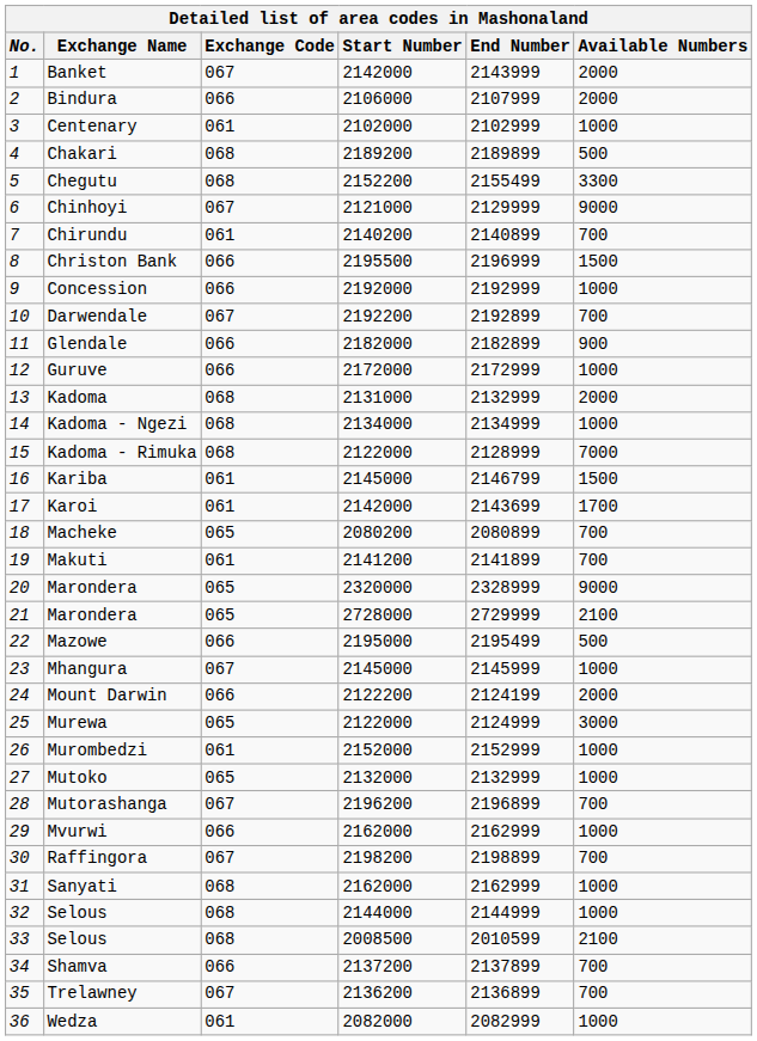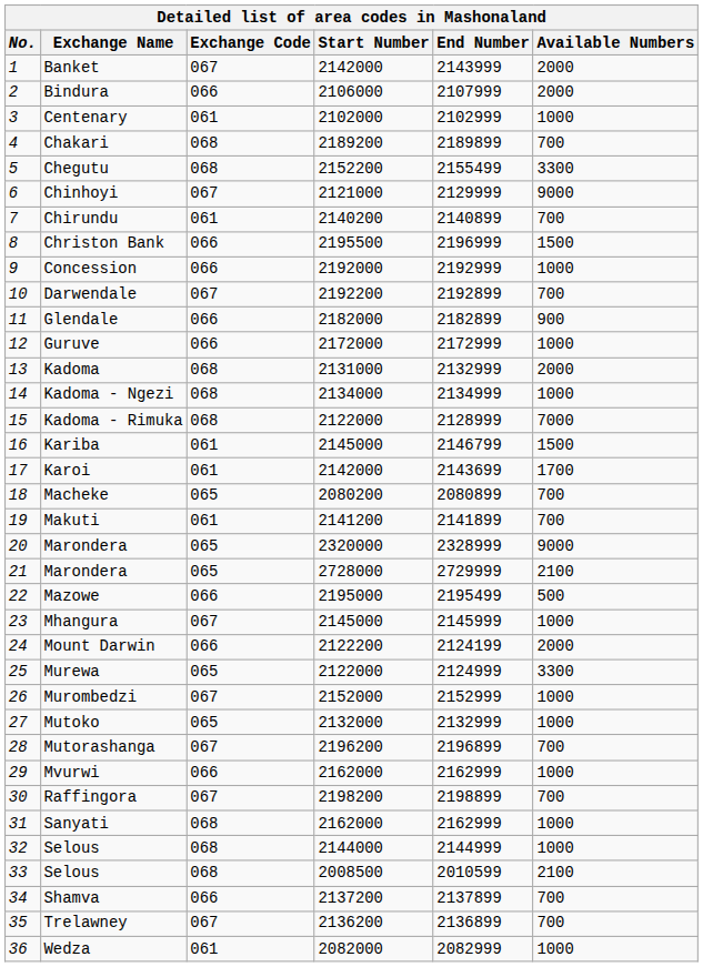Chakari | Available Numbers: 500 -> 700
Murewa | Available Numbers: 3000 -> 3300
Murombedzi | Exchange Code: 061 -> 067
